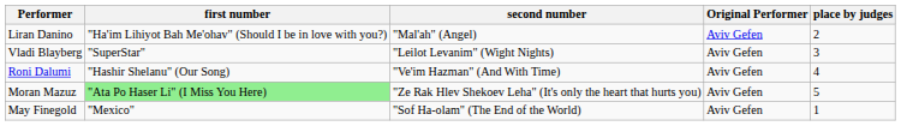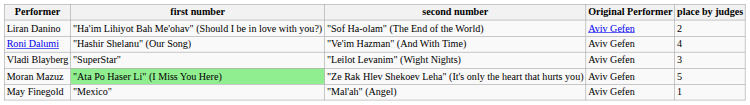Liran Danino | second number: "Mal'ah" (Angel) -> "Sof Ha-olam" (The End of the World)
rows swapped: Roni Dalumi <-> Vladi Blayberg
May Finegold | second number: "Sof Ha-olam" (The End of the World) -> "Mal'ah" (Angel)
